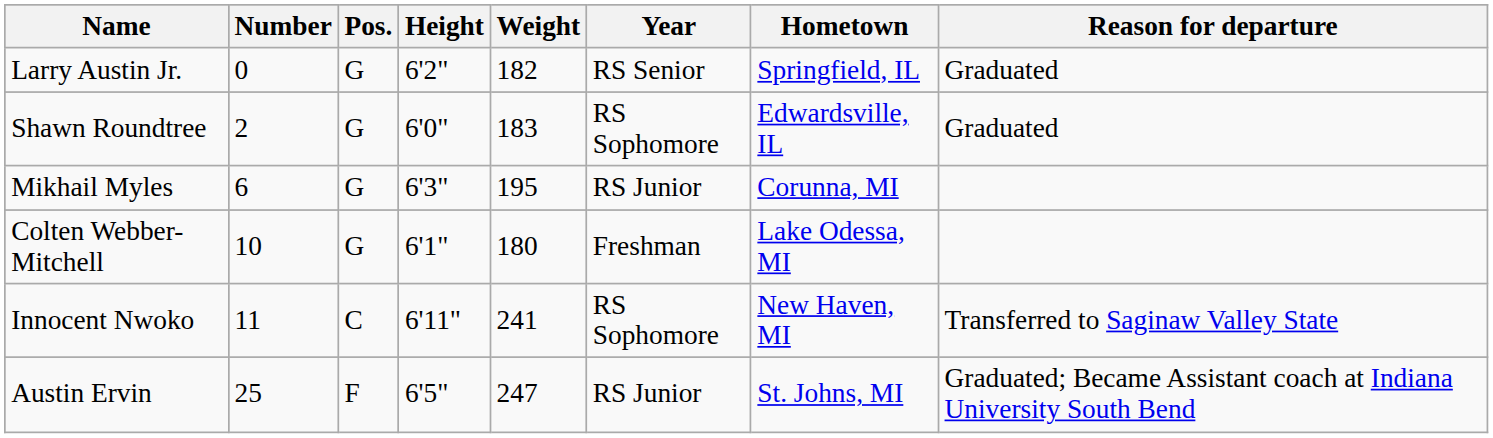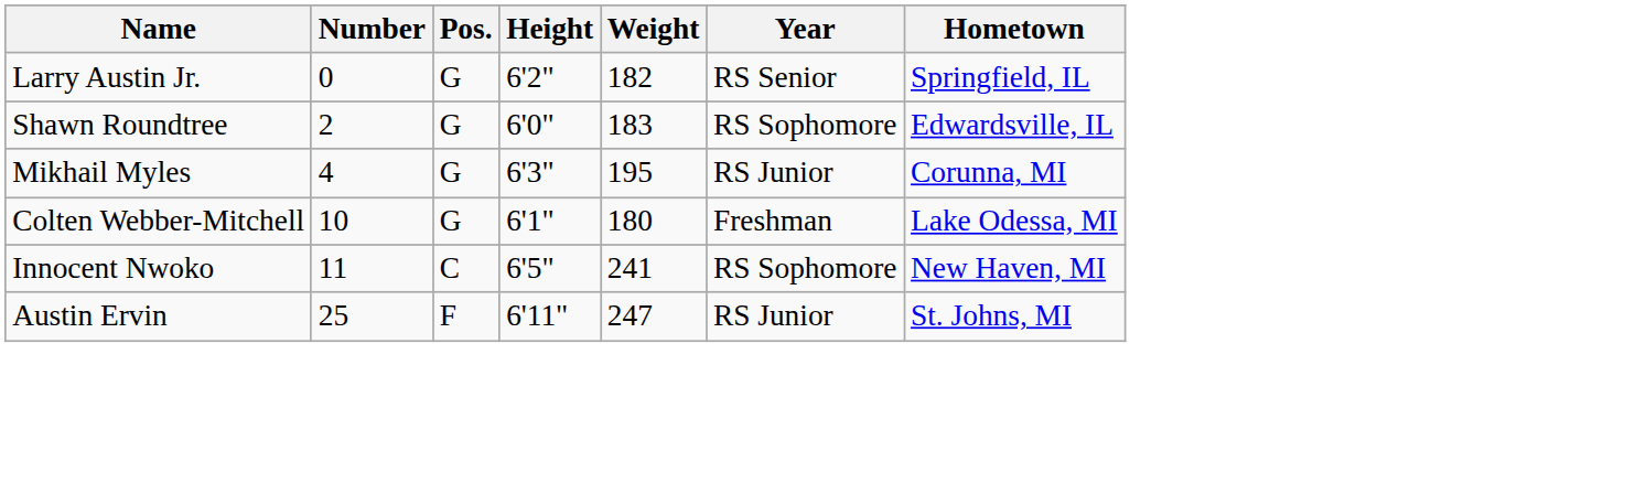- column: Reason for departure | Graduated | Graduated | Transferred to Saginaw Valley State | Graduated; Became Assistant coach at Indiana University South Bend
Mikhail Myles | Number: 6 -> 4
Innocent Nwoko | Height: 6'11" -> 6'5"
Austin Ervin | Height: 6'5" -> 6'11"
